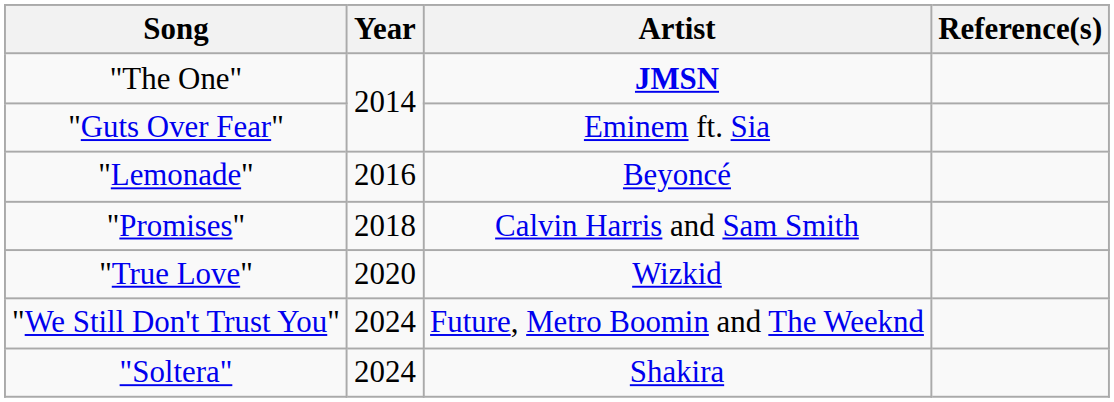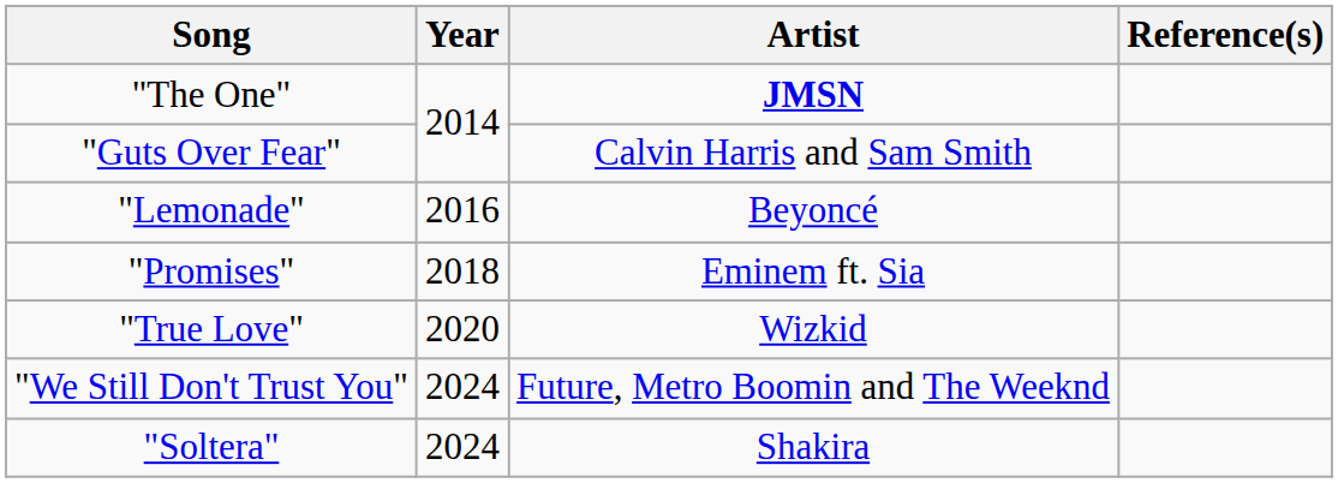"Guts Over Fear" | Artist: Eminem ft. Sia -> Calvin Harris and Sam Smith
"Promises" | Artist: Calvin Harris and Sam Smith -> Eminem ft. Sia
